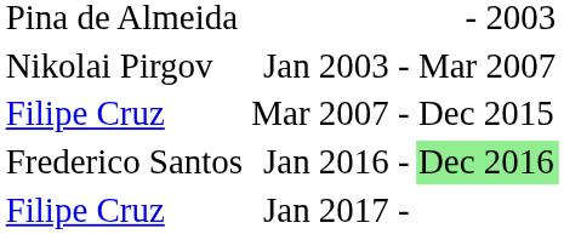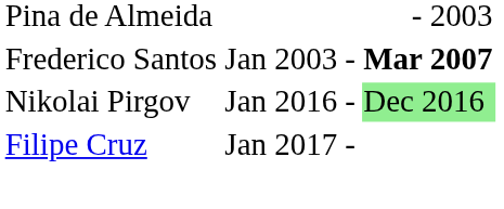Jan 2003 - | column 2: Nikolai Pirgov -> Frederico Santos
Jan 2003 - | column 4: normal -> bold
- row: Filipe Cruz | Mar 2007 - | Dec 2015
Jan 2016 - | column 2: Frederico Santos -> Nikolai Pirgov
